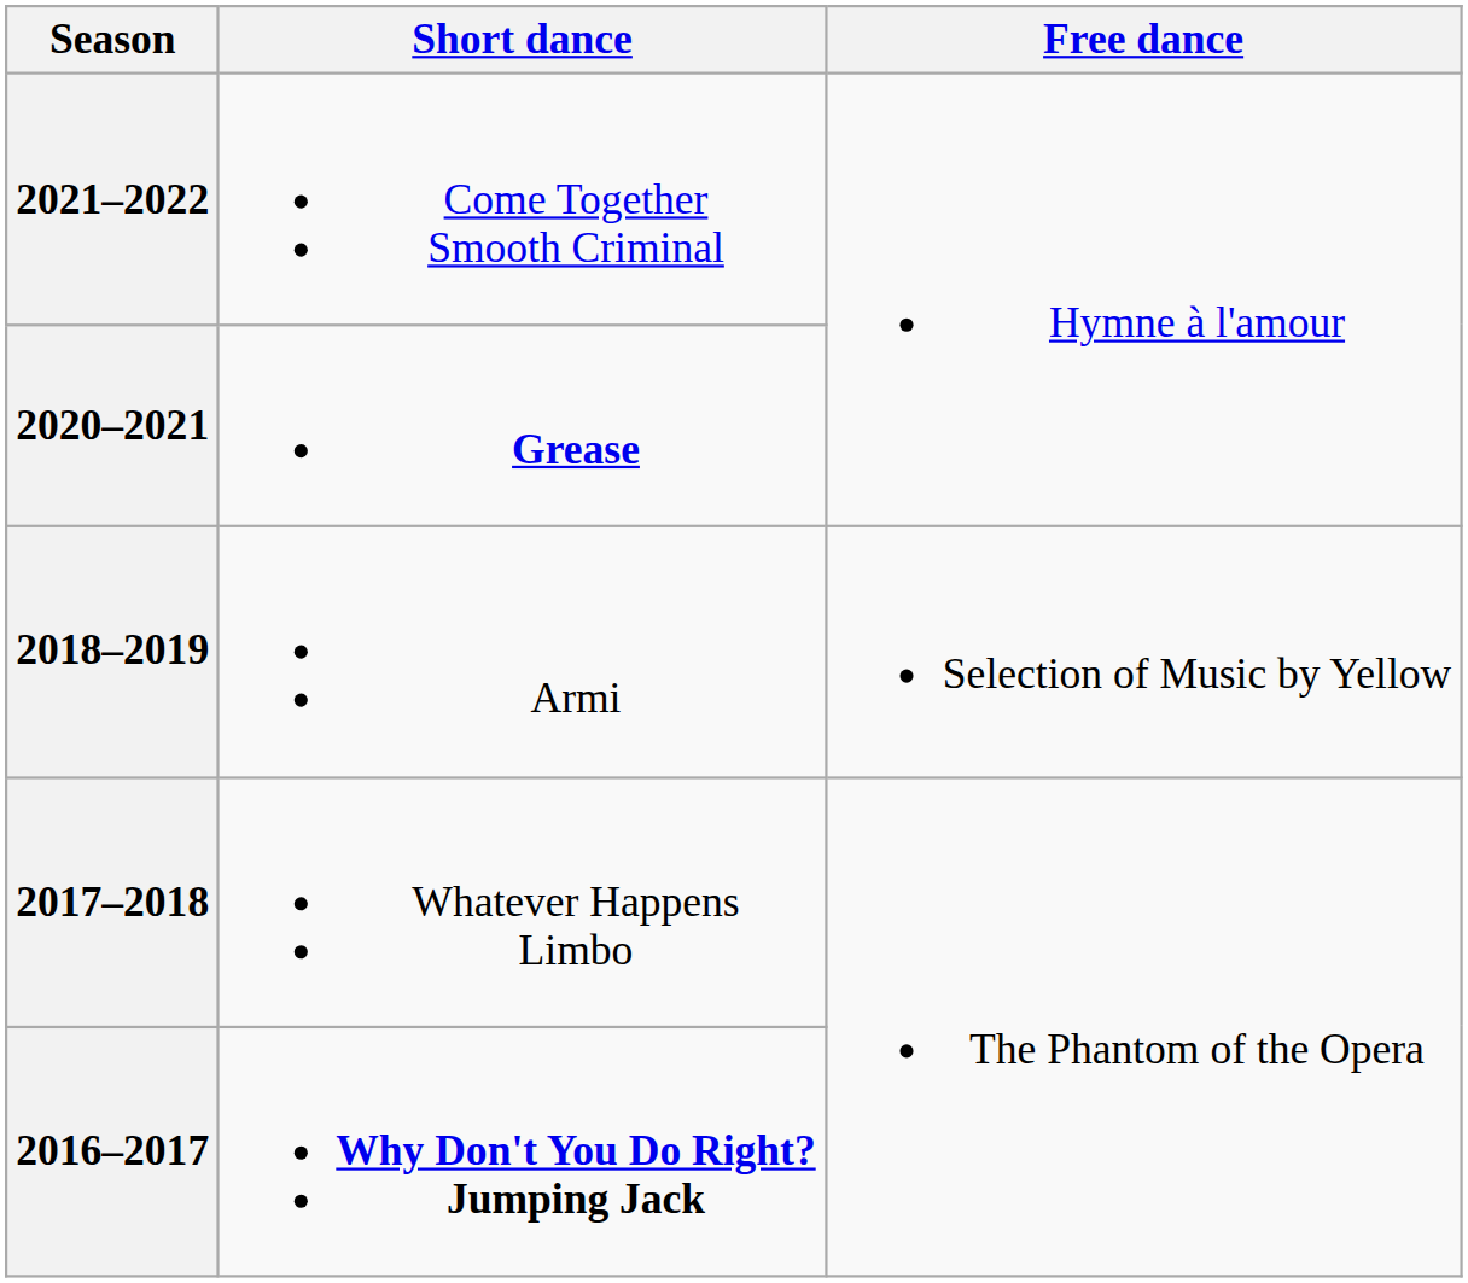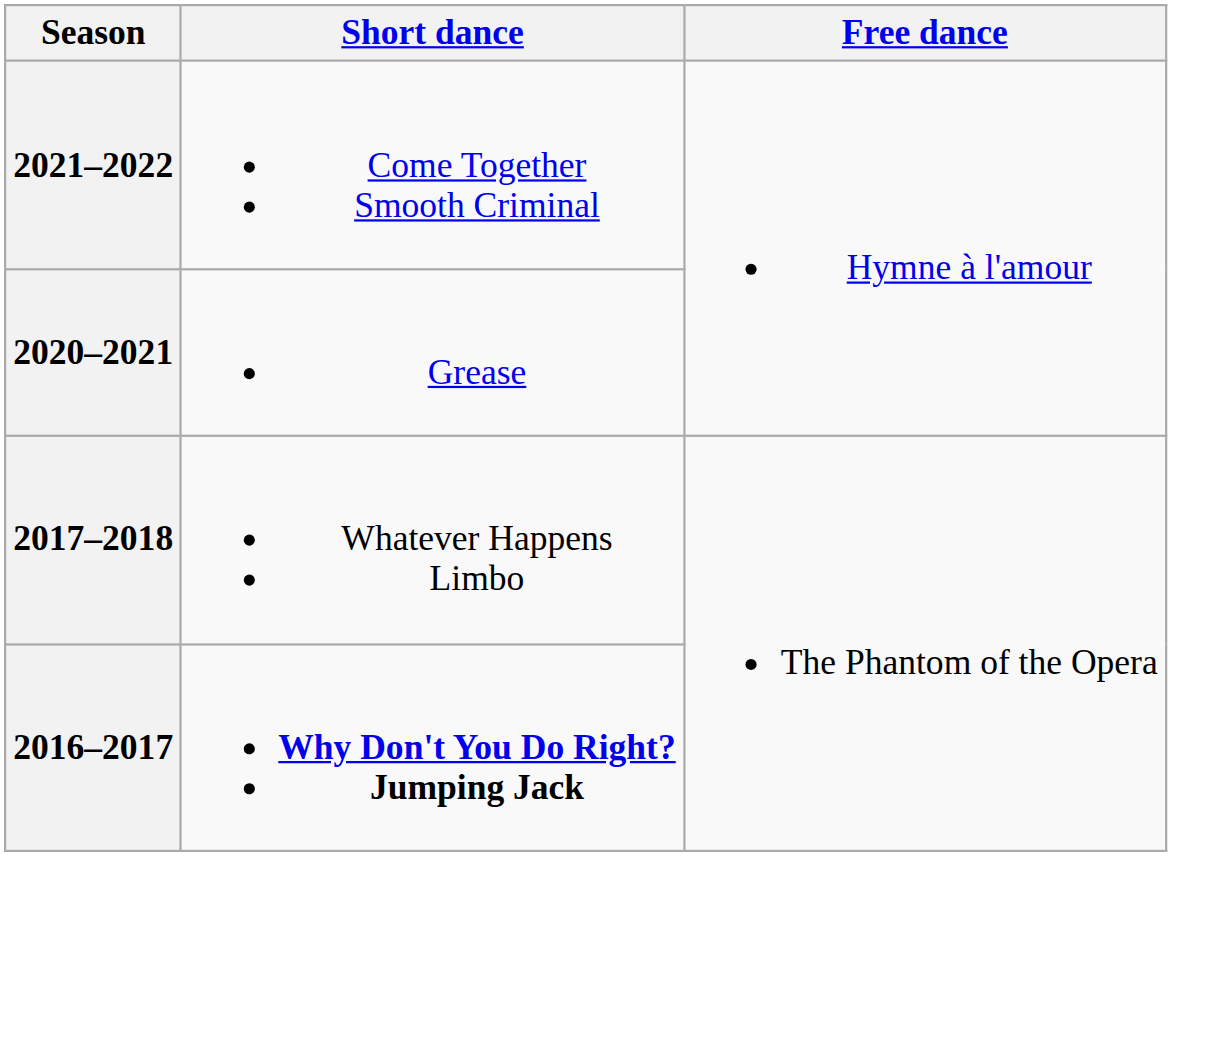2020–2021 | Short dance: bold -> normal
- row: 2018–2019 | Armi | Selection of Music by Yellow
